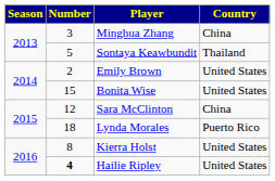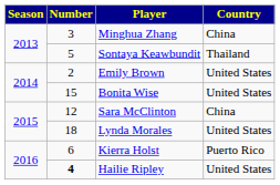Lynda Morales | Country: Puerto Rico -> United States
Kierra Holst | Number: 8 -> 6
Kierra Holst | Country: United States -> Puerto Rico
